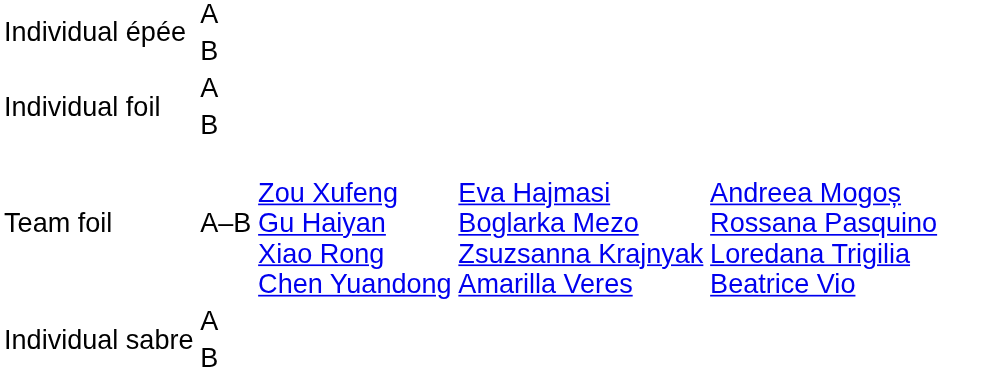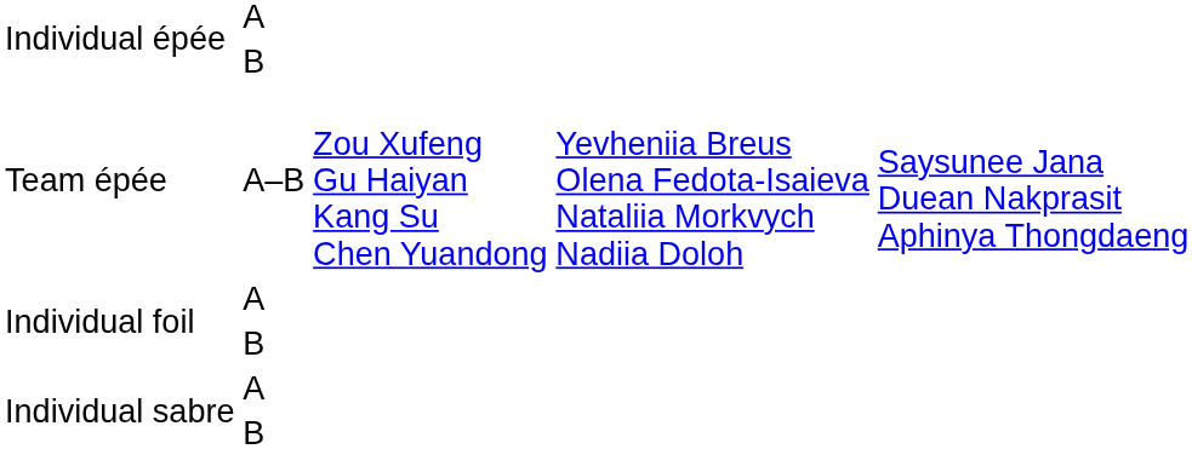+ row: Team épée | A–B | Zou Xufeng Gu Haiyan Kang Su Chen Yuandong | Yevheniia Breus Olena Fedota-Isaieva Nataliia Morkvych Nadiia Doloh | Saysunee Jana Duean Nakprasit Aphinya Thongdaeng
- row: Team foil | A–B | Zou Xufeng Gu Haiyan Xiao Rong Chen Yuandong | Eva Hajmasi Boglarka Mezo Zsuzsanna Krajnyak Amarilla Veres | Andreea Mogoș Rossana Pasquino Loredana Trigilia Beatrice Vio
